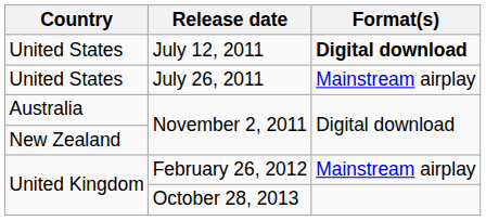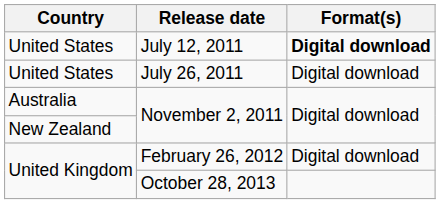July 26, 2011 | Format(s): Mainstream airplay -> Digital download
February 26, 2012 | Format(s): Mainstream airplay -> Digital download
